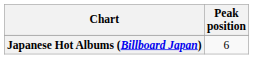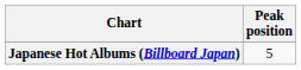Japanese Hot Albums (Billboard Japan) | Peak position: 6 -> 5
